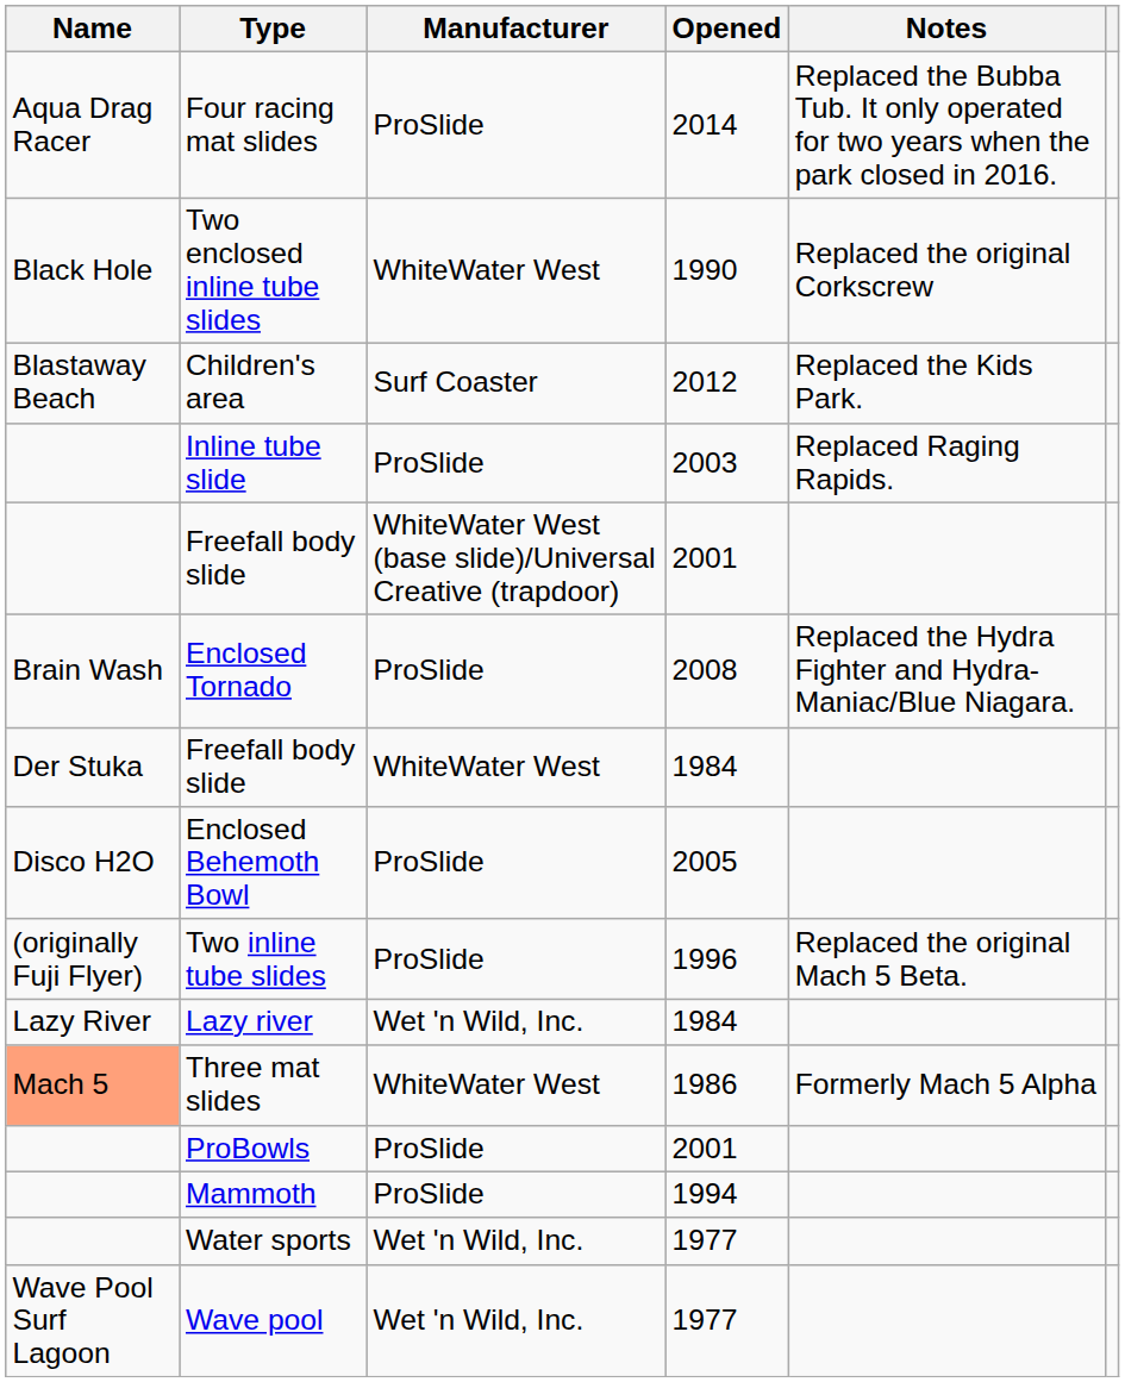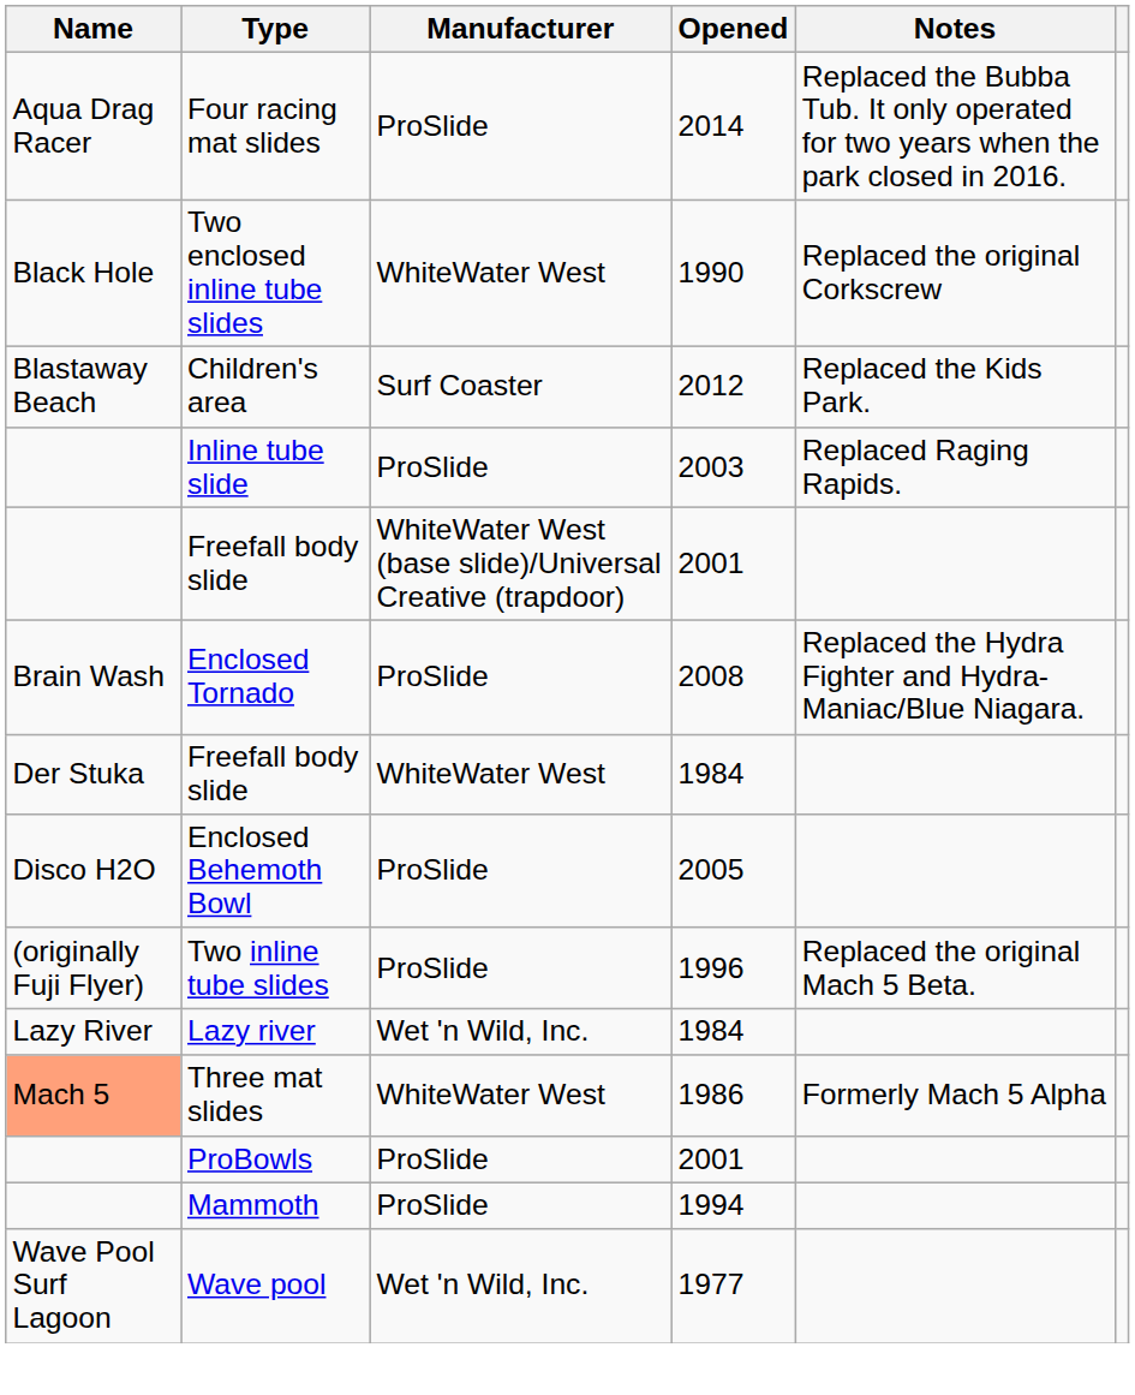- row: Water sports | Wet 'n Wild, Inc. | 1977
